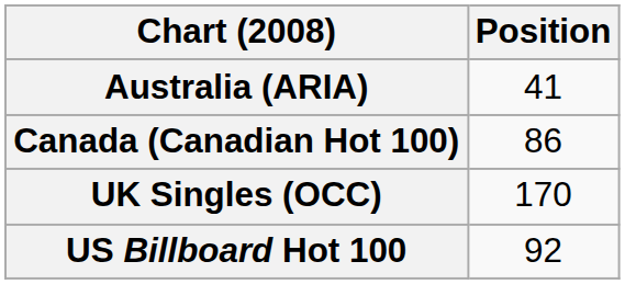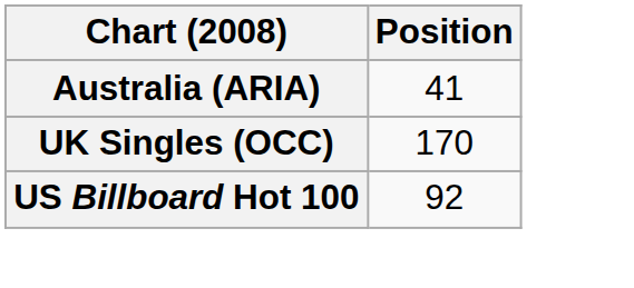- row: Canada (Canadian Hot 100) | 86
